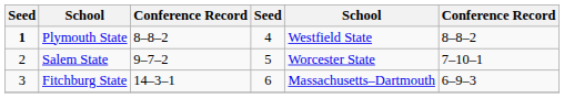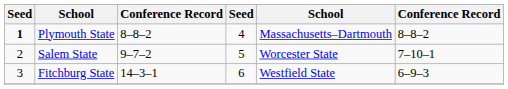Plymouth State | column 5: Westfield State -> Massachusetts–Dartmouth
Fitchburg State | column 5: Massachusetts–Dartmouth -> Westfield State
